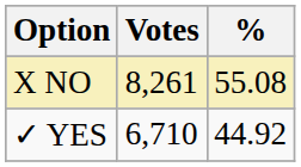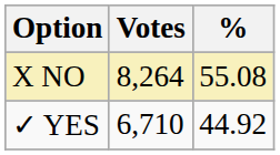X NO | Votes: 8,261 -> 8,264
